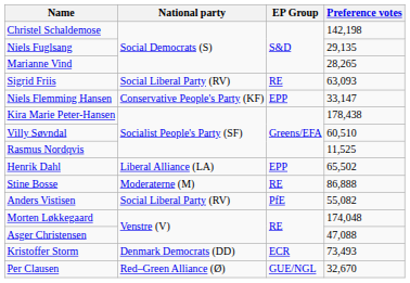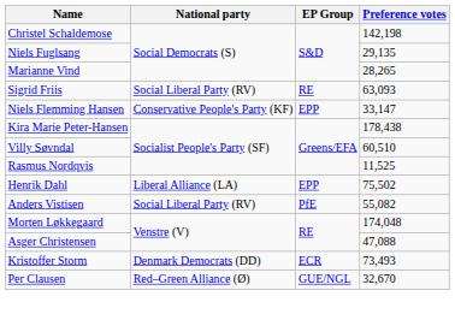Henrik Dahl | Preference votes: 65,502 -> 75,502
- row: Stine Bosse | Moderaterne (M) | RE | 86,888
